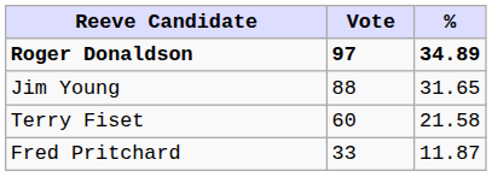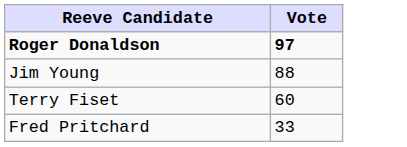- column: % | 34.89 | 31.65 | 21.58 | 11.87
